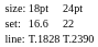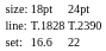rows swapped: set: <-> line:
